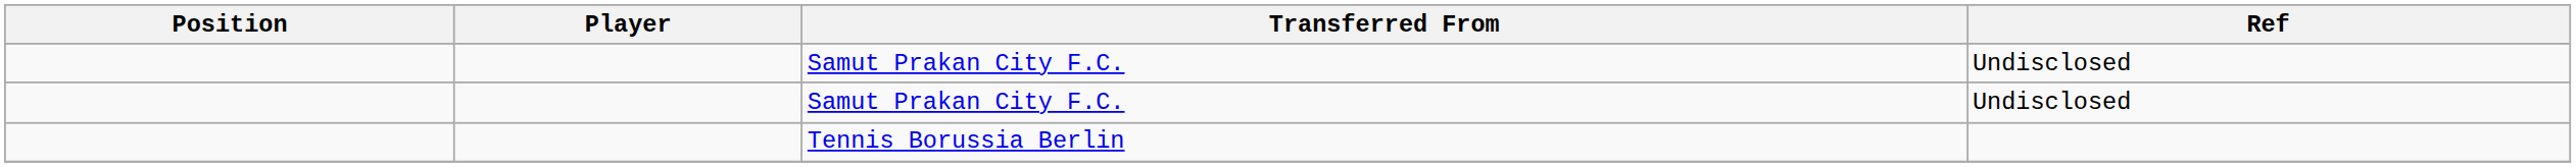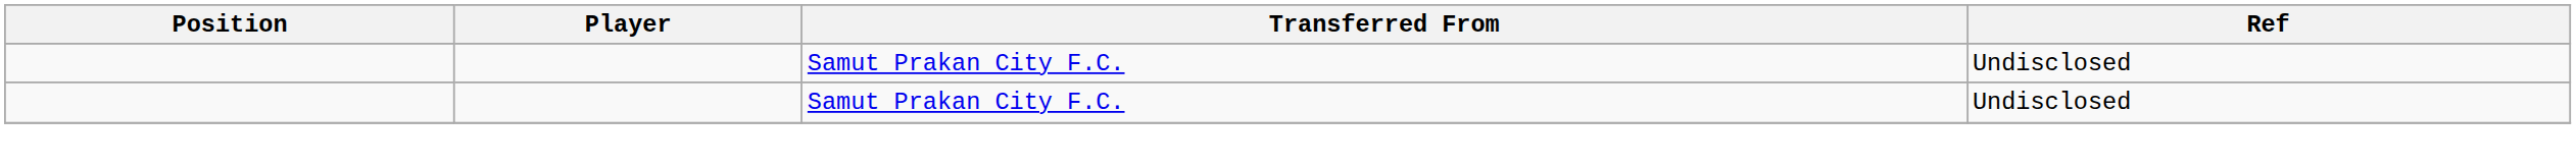- row: Tennis Borussia Berlin
